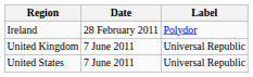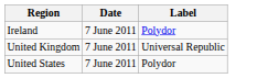Ireland | Date: 28 February 2011 -> 7 June 2011
United States | Label: Universal Republic -> Polydor
